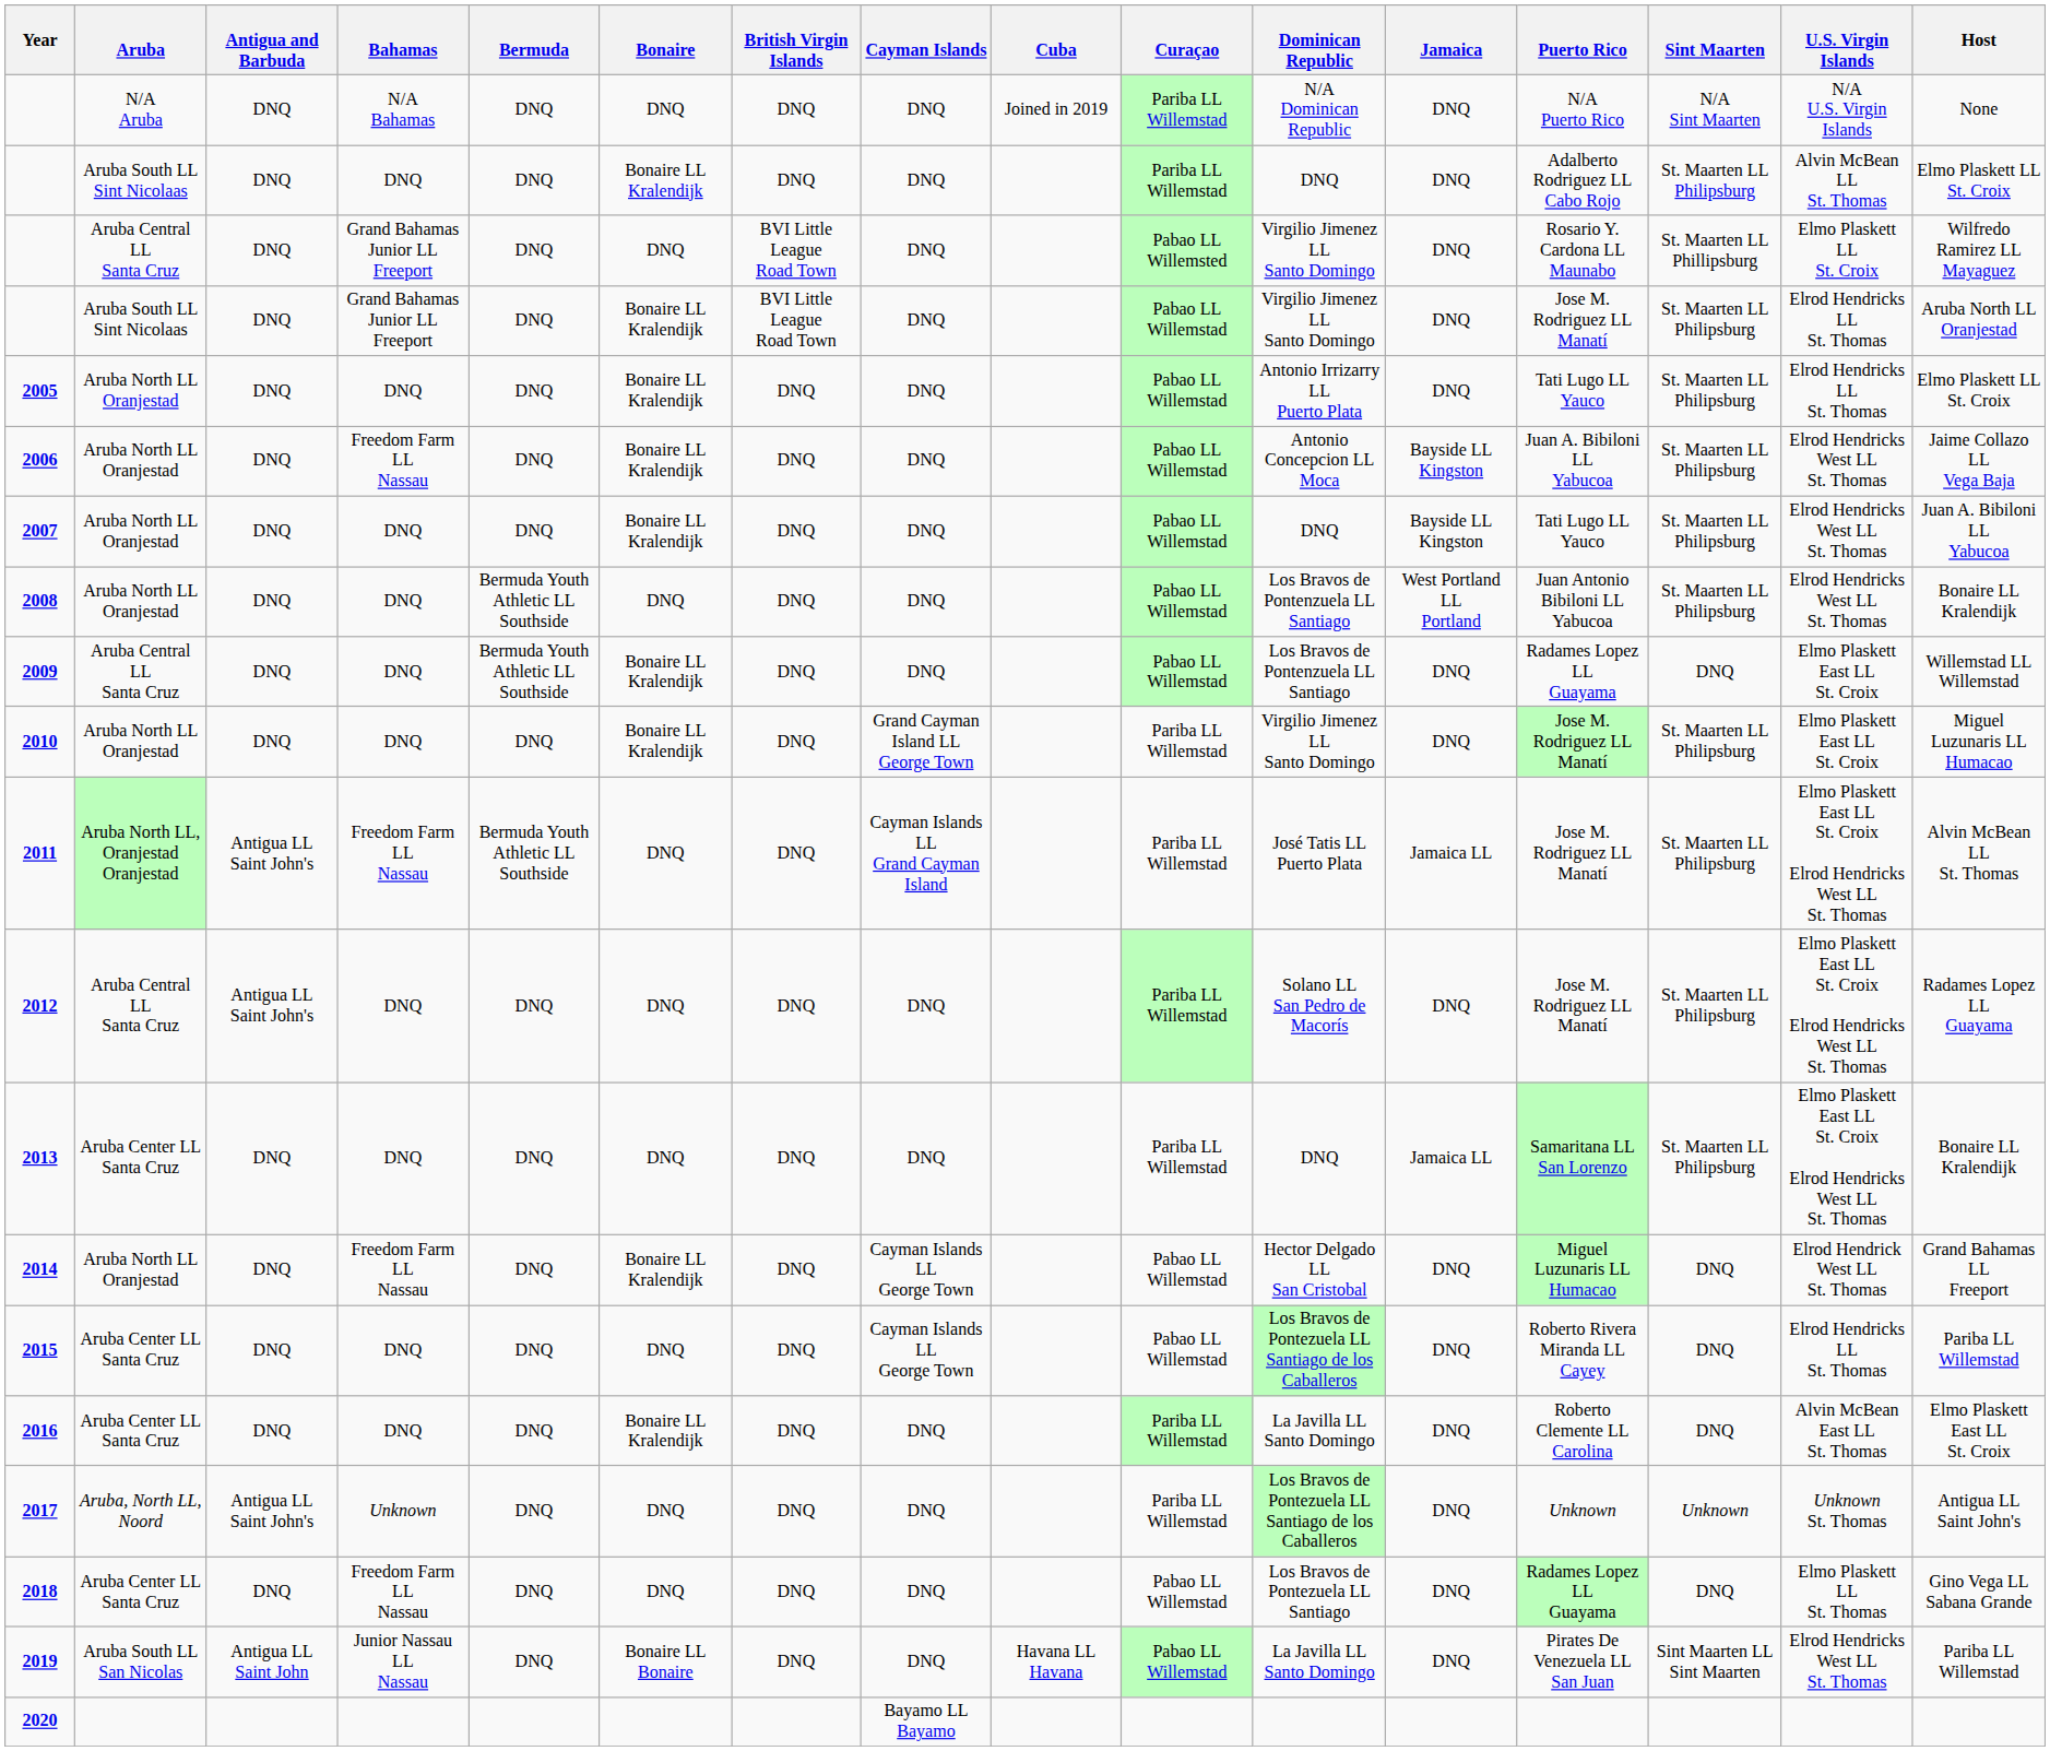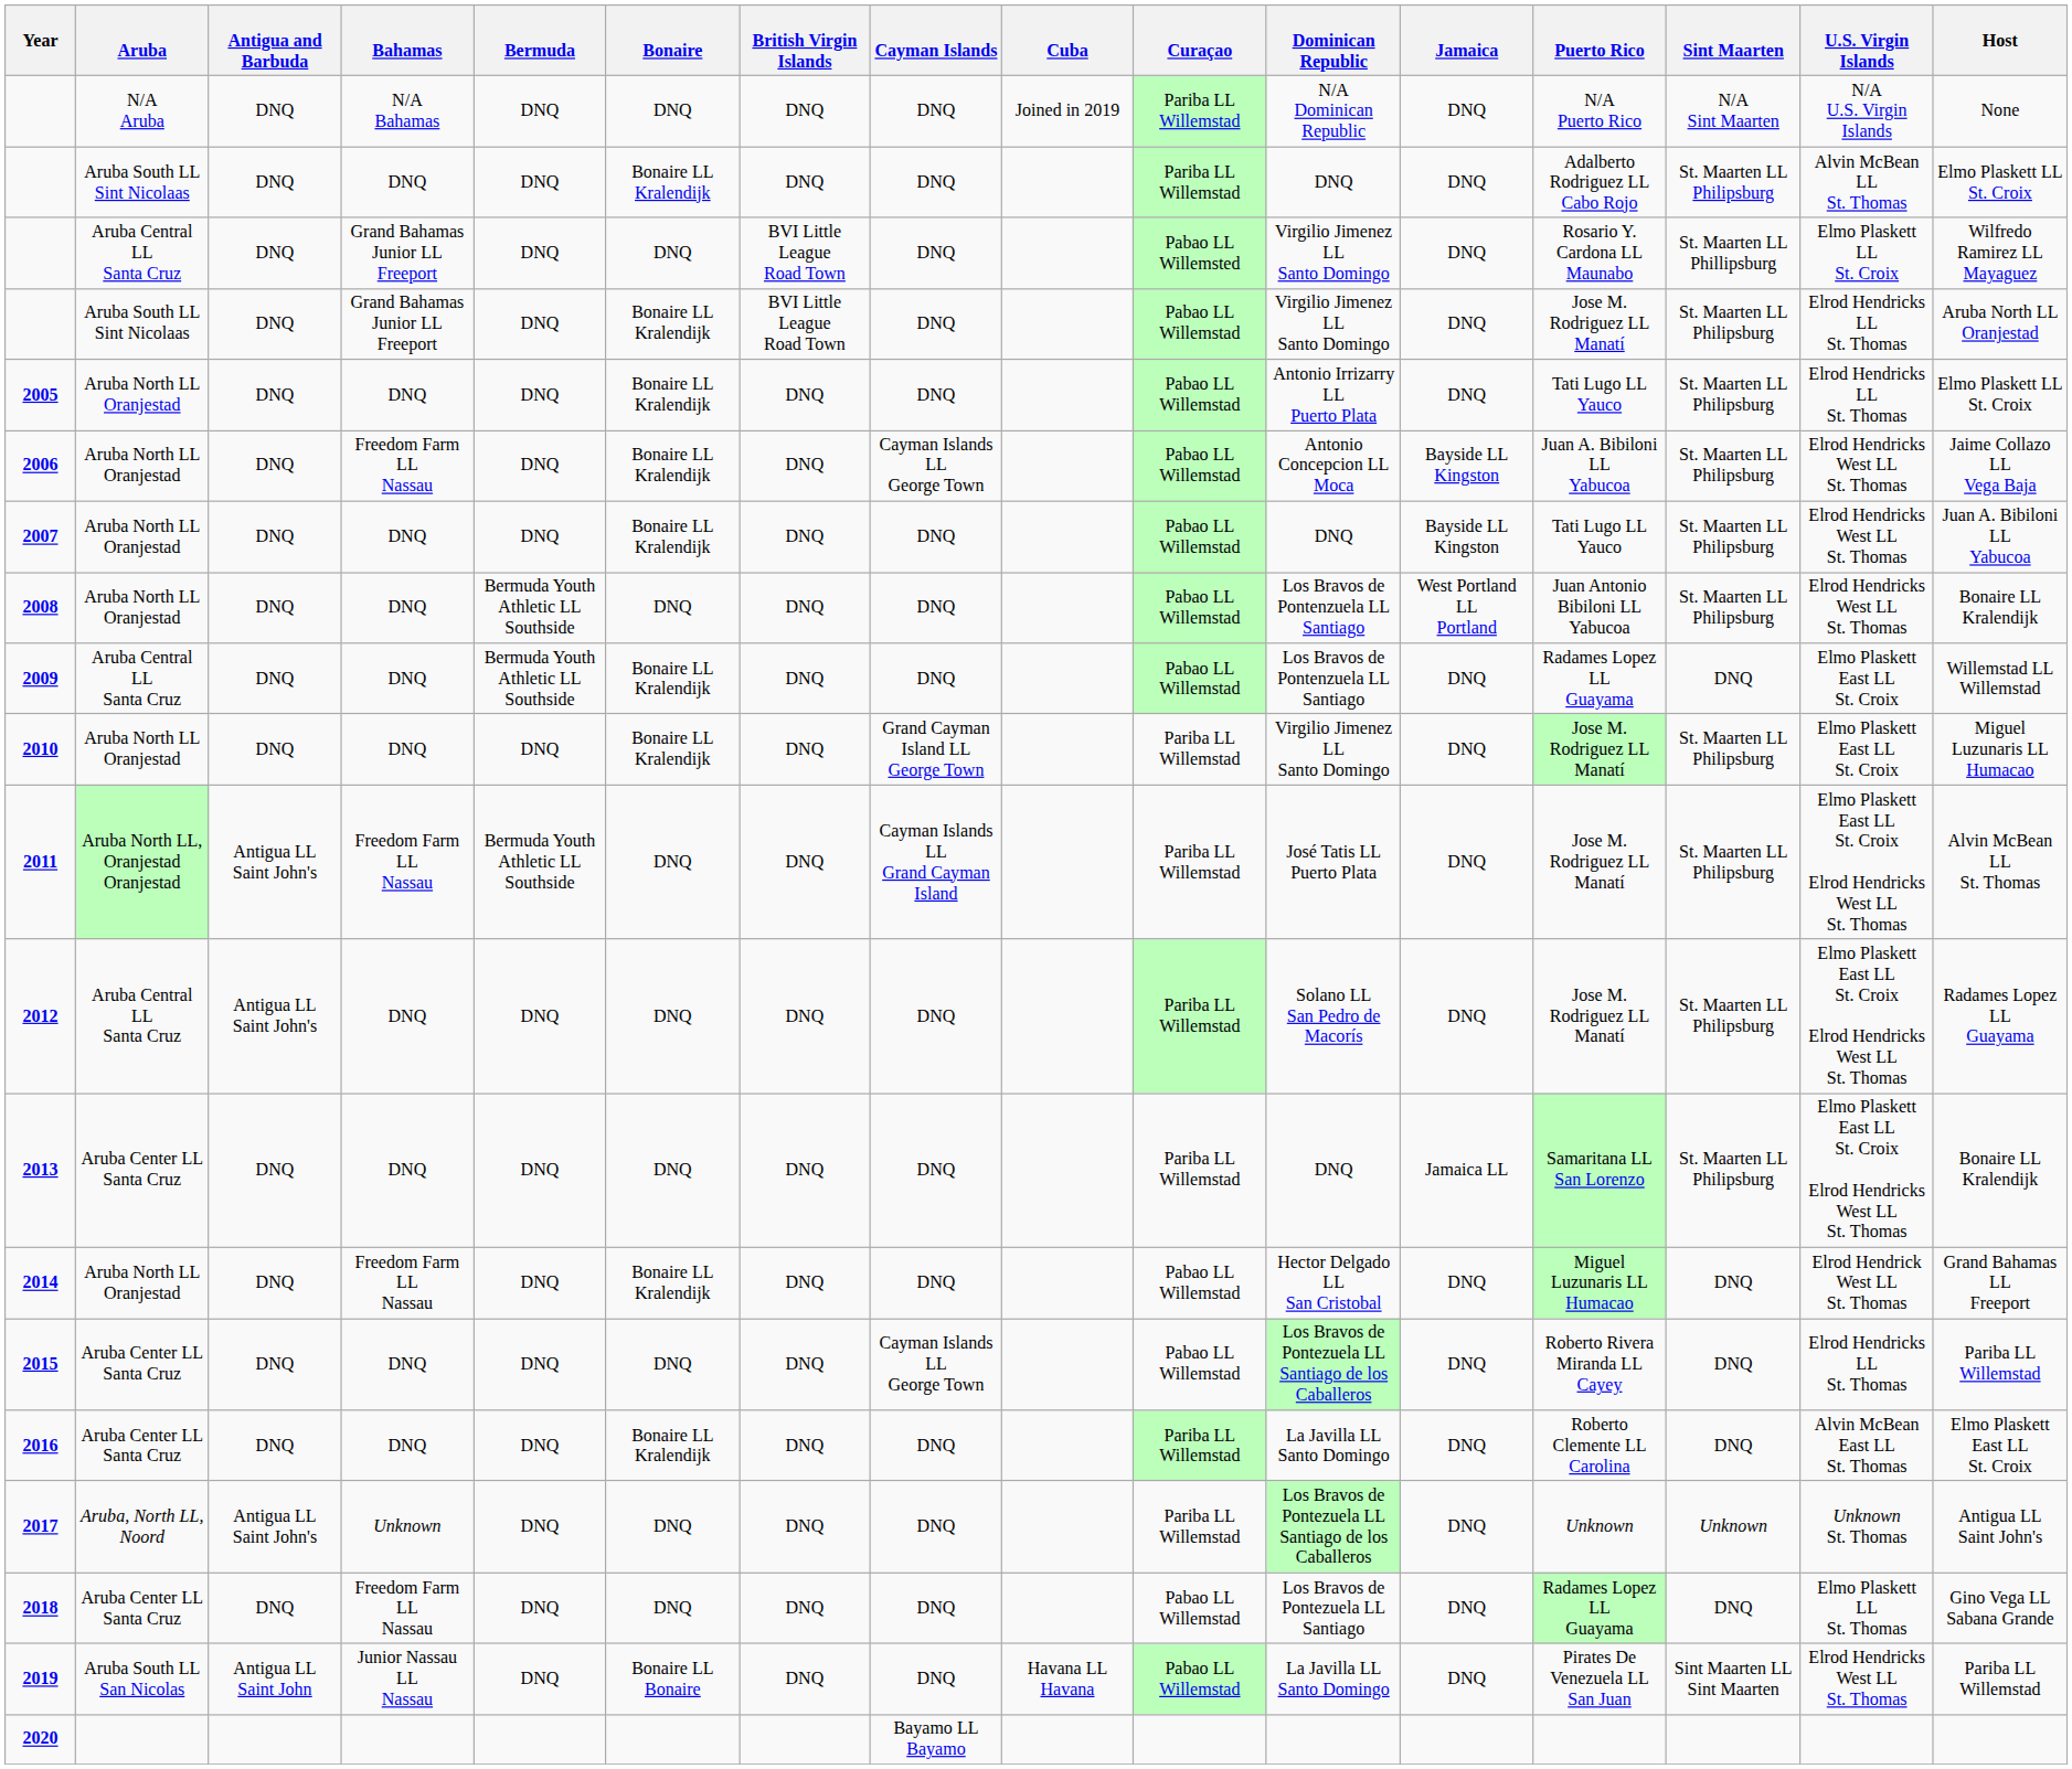2006 | Cayman Islands: DNQ -> Cayman Islands LL George Town
2011 | Jamaica: Jamaica LL -> DNQ
2014 | Cayman Islands: Cayman Islands LL George Town -> DNQ
